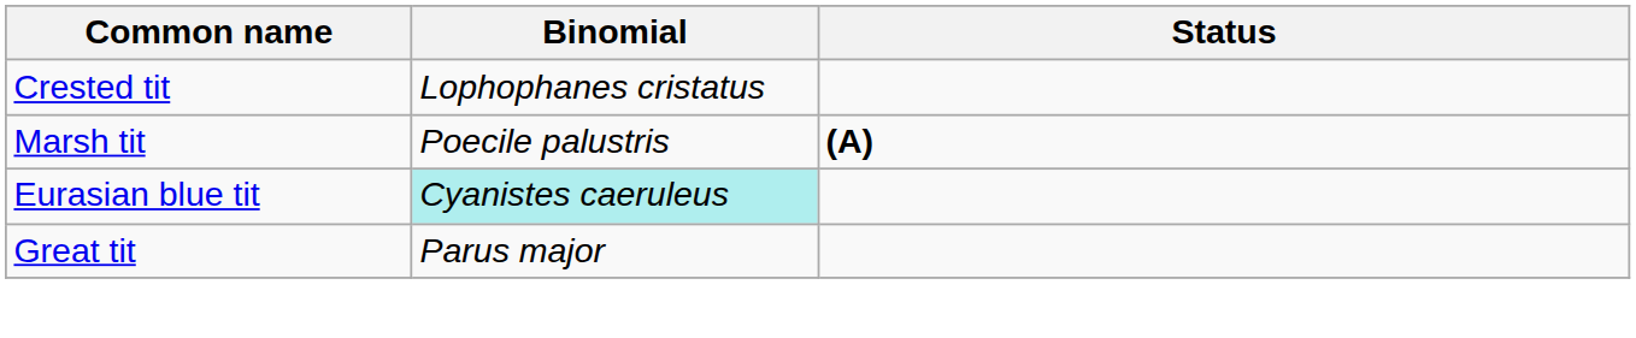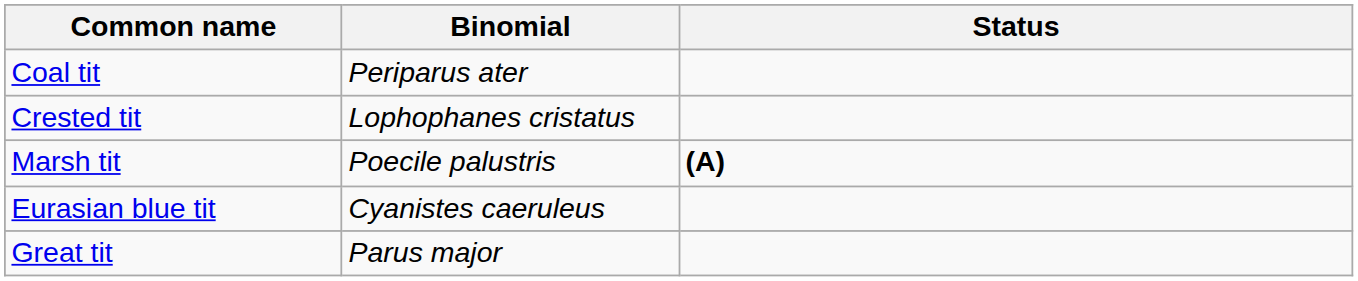+ row: Coal tit | Periparus ater
Eurasian blue tit | Binomial: paleturquoise background -> no background
